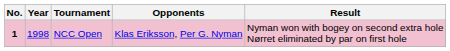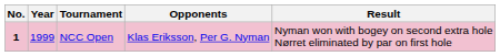NCC Open | Year: 1998 -> 1999
